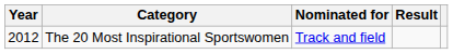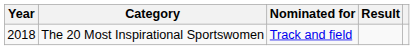The 20 Most Inspirational Sportswomen | Year: 2012 -> 2018
